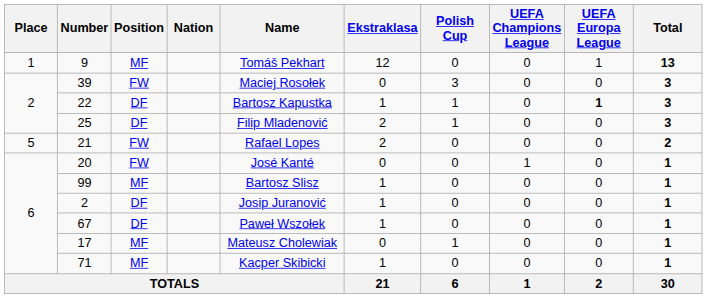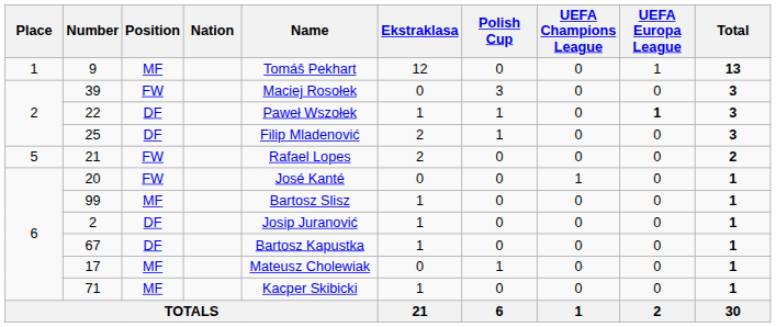22 | Name: Bartosz Kapustka -> Paweł Wszołek
67 | Name: Paweł Wszołek -> Bartosz Kapustka
